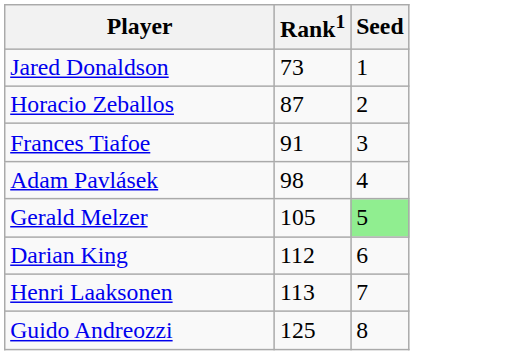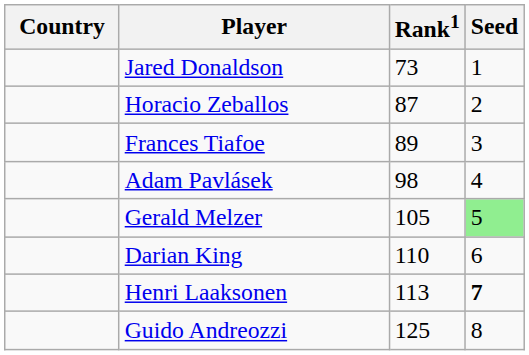+ column: Country
Frances Tiafoe | Rank1: 91 -> 89
Darian King | Rank1: 112 -> 110
Henri Laaksonen | Seed: normal -> bold
